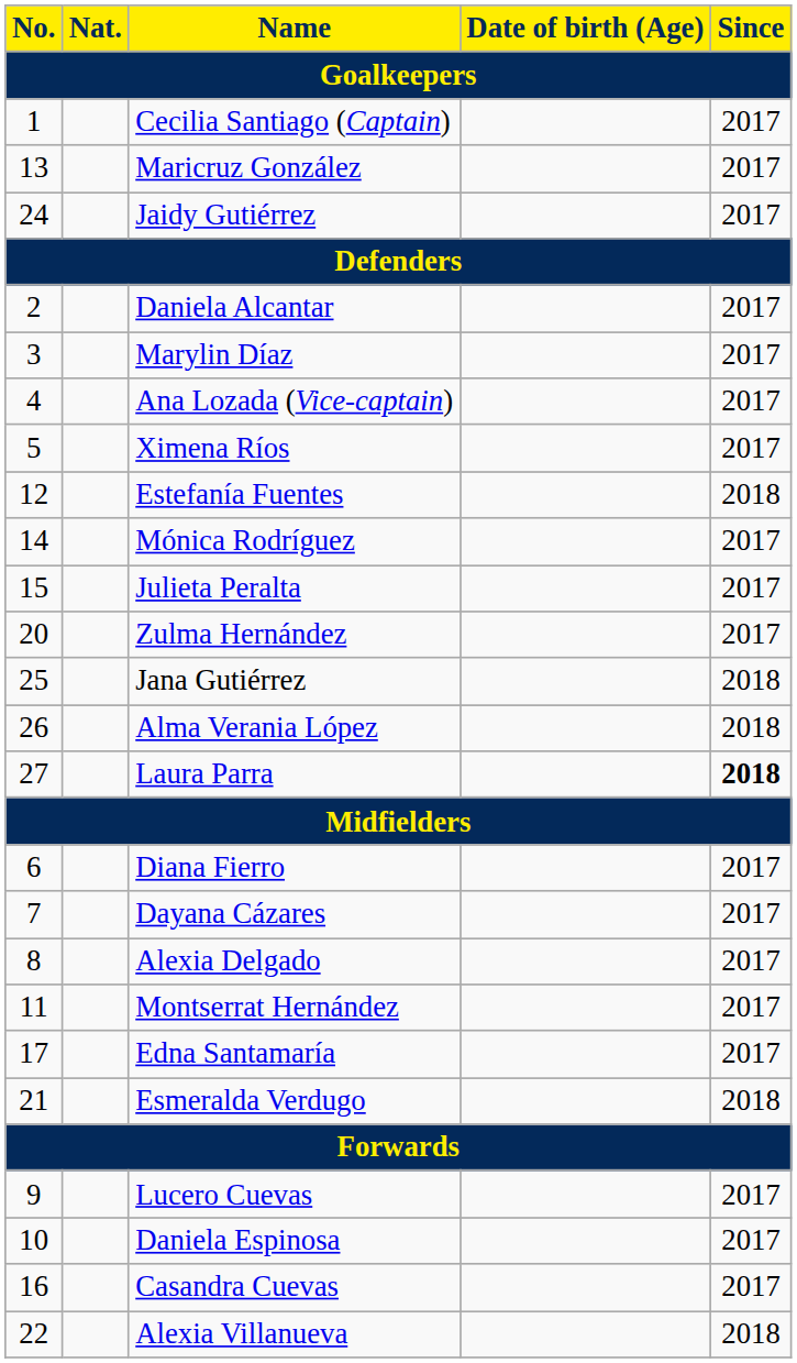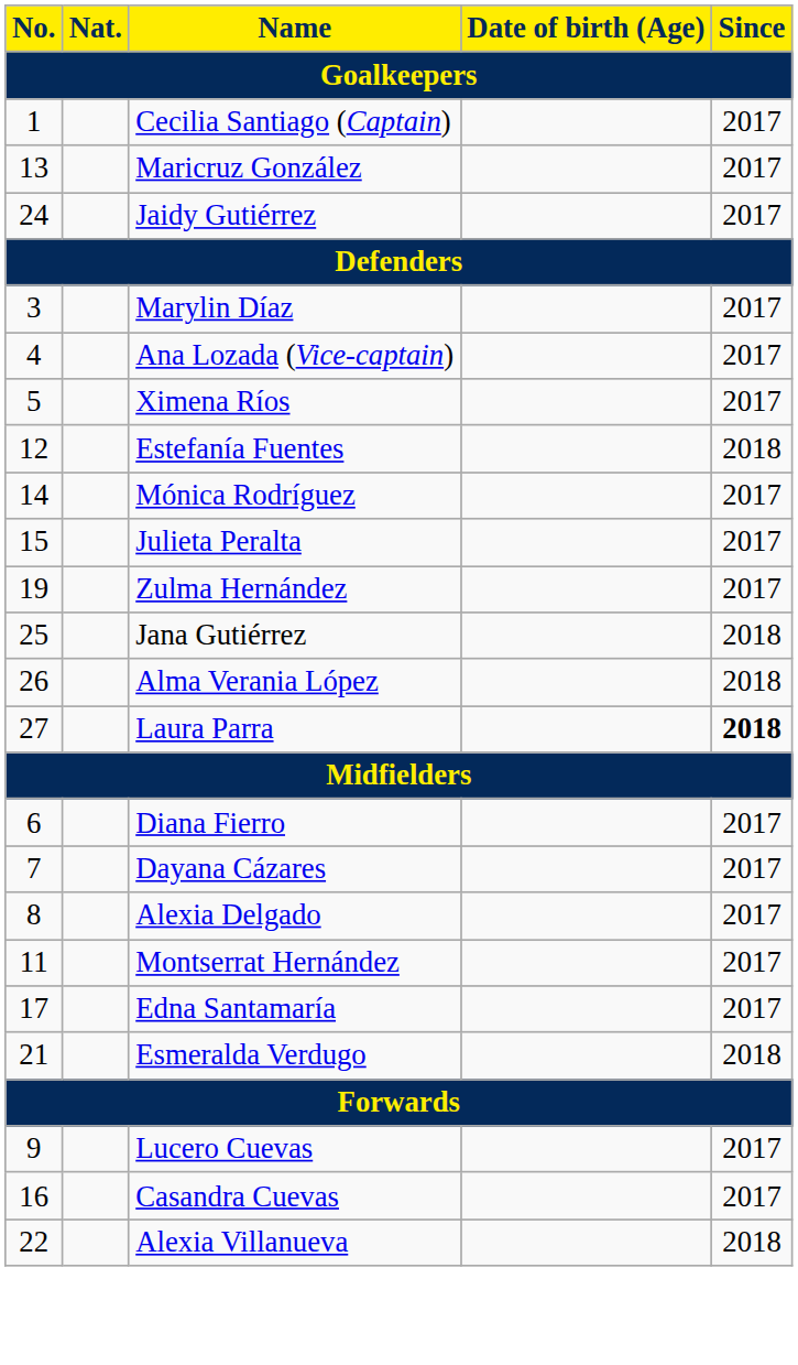- row: 2 | Daniela Alcantar | 2017
Zulma Hernández | No.: 20 -> 19
- row: 10 | Daniela Espinosa | 2017
